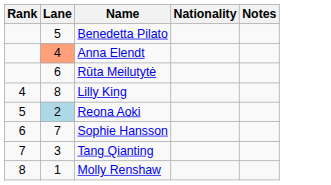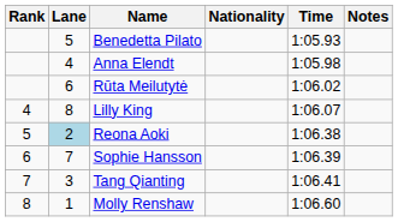+ column: Time | 1:05.93 | 1:05.98 | 1:06.02 | 1:06.07 | 1:06.38 | 1:06.39 | 1:06.41 | 1:06.60
Anna Elendt | Lane: lightsalmon background -> no background
